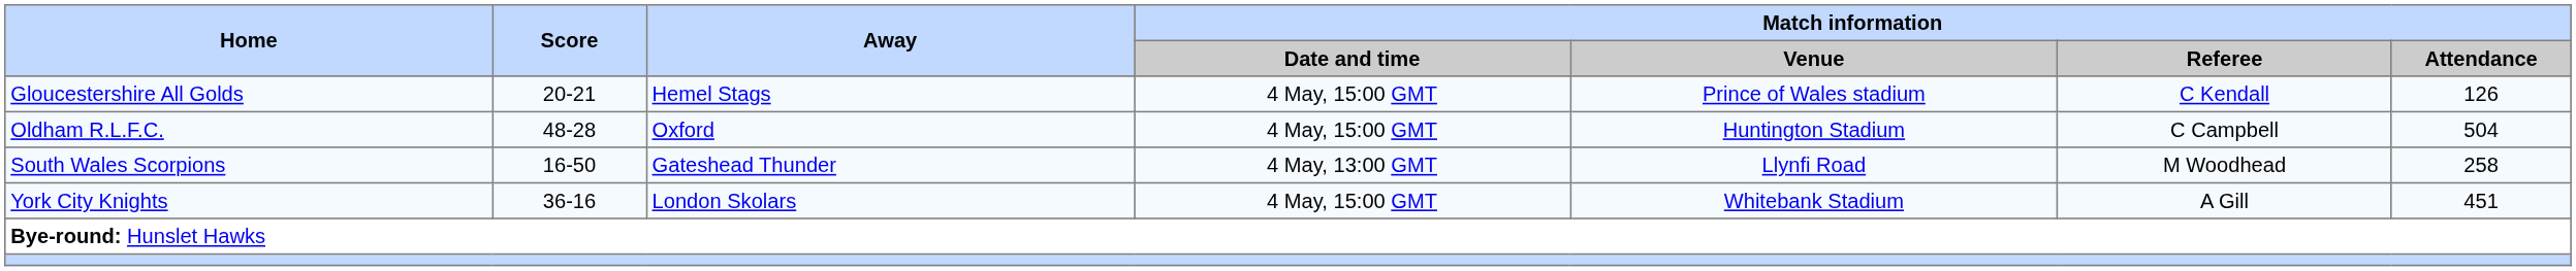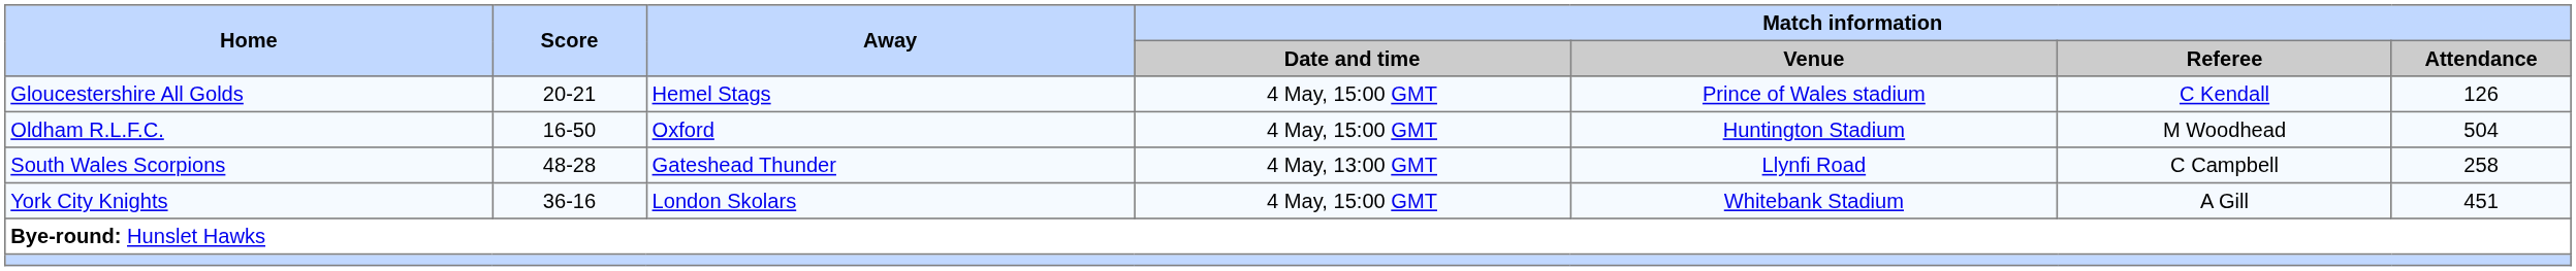Oldham R.L.F.C. | Score: 48-28 -> 16-50
Oldham R.L.F.C. | Match information / Referee: C Campbell -> M Woodhead
South Wales Scorpions | Score: 16-50 -> 48-28
South Wales Scorpions | Match information / Referee: M Woodhead -> C Campbell
